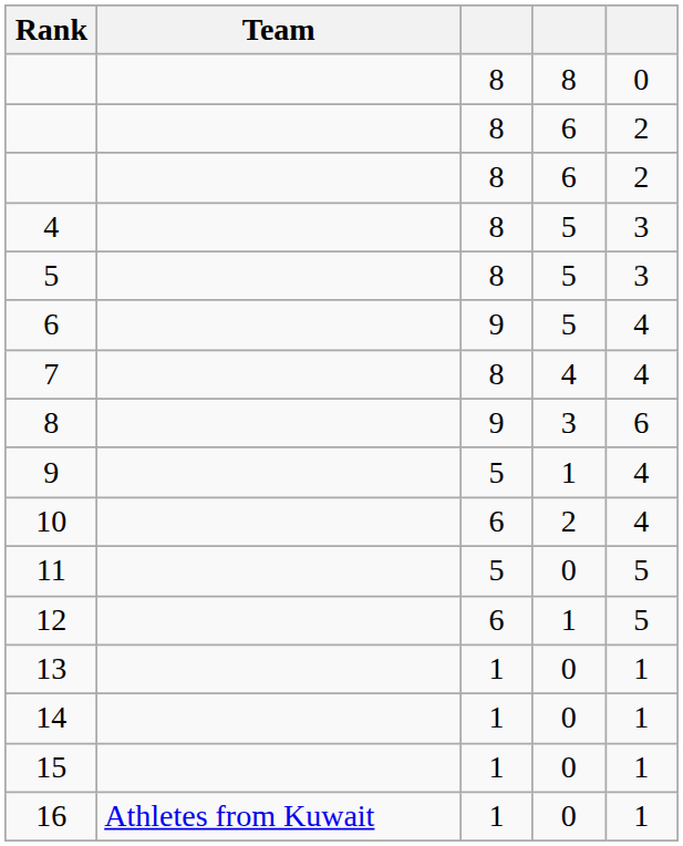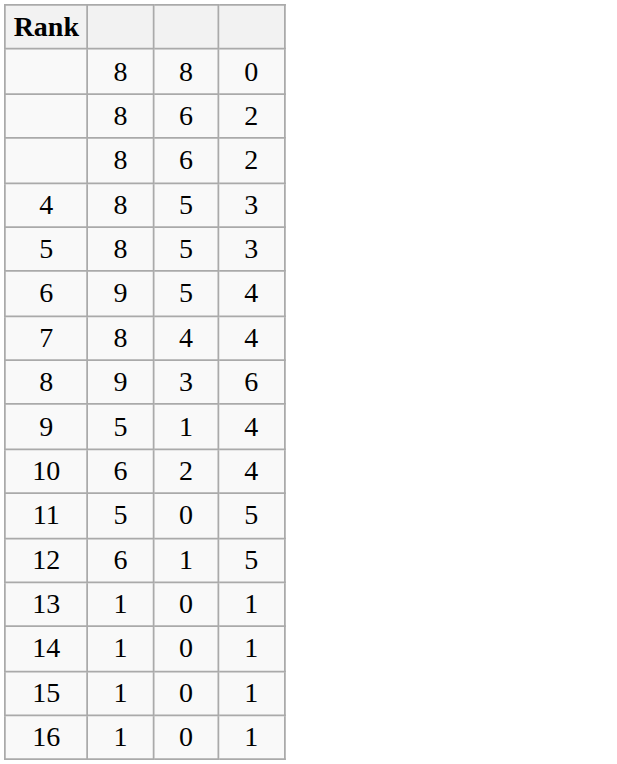- column: Team | Athletes from Kuwait
